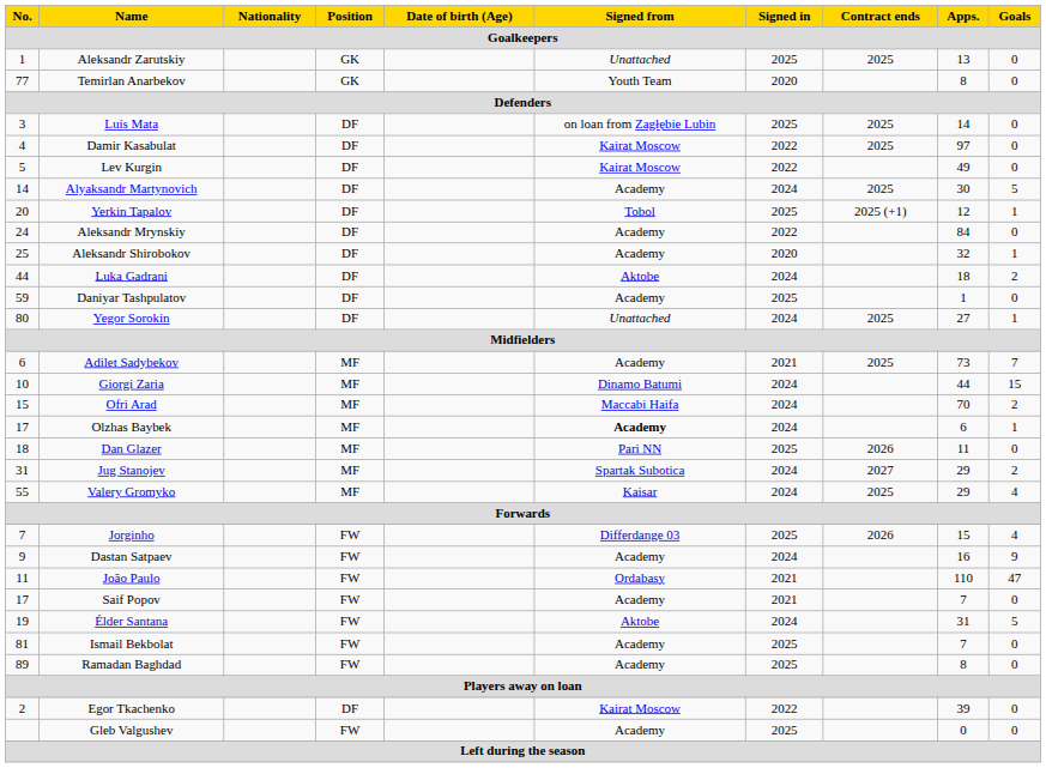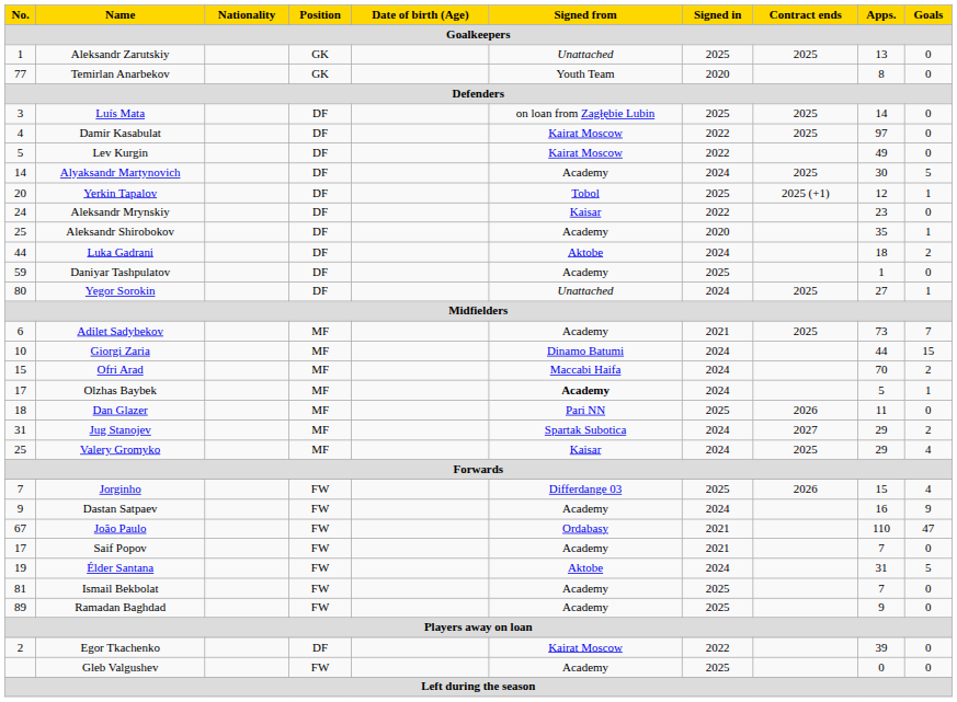Aleksandr Mrynskiy | Signed from: Academy -> Kaisar
Aleksandr Mrynskiy | Apps.: 84 -> 23
Aleksandr Shirobokov | Apps.: 32 -> 35
Olzhas Baybek | Apps.: 6 -> 5
Valery Gromyko | No.: 55 -> 25
João Paulo | No.: 11 -> 67
Ramadan Baghdad | Apps.: 8 -> 9
